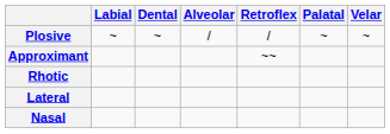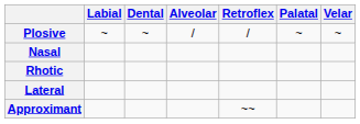rows swapped: Nasal <-> Approximant
